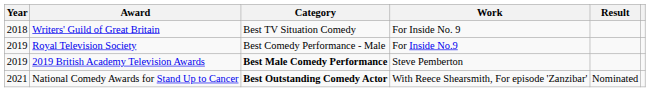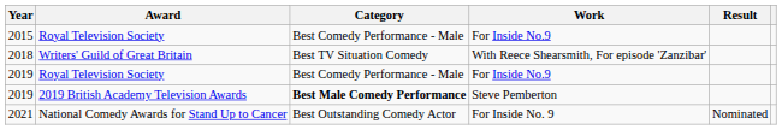+ row: 2015 | Royal Television Society | Best Comedy Performance - Male | For Inside No.9
2018 | Work: For Inside No. 9 -> With Reece Shearsmith, For episode 'Zanzibar'
2021 | Category: bold -> normal
2021 | Work: With Reece Shearsmith, For episode 'Zanzibar' -> For Inside No. 9
